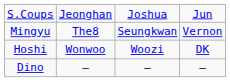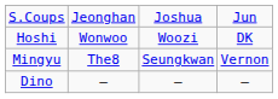rows swapped: Hoshi <-> Mingyu
